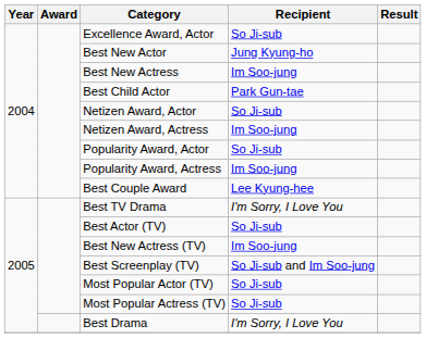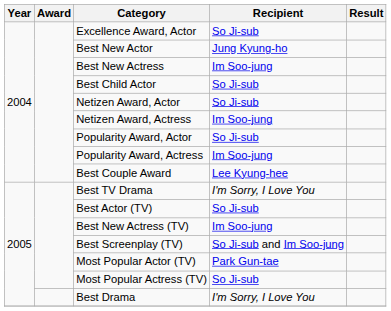Best Child Actor | Recipient: Park Gun-tae -> So Ji-sub
Most Popular Actor (TV) | Recipient: So Ji-sub -> Park Gun-tae
